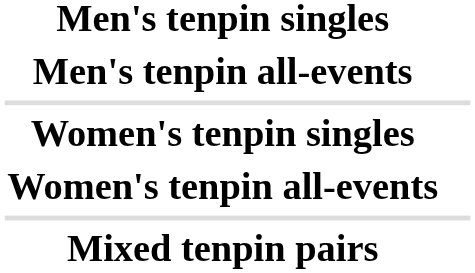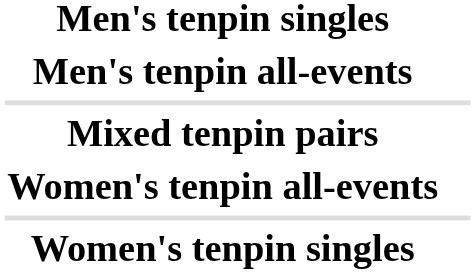rows swapped: Women's tenpin singles <-> Mixed tenpin pairs
